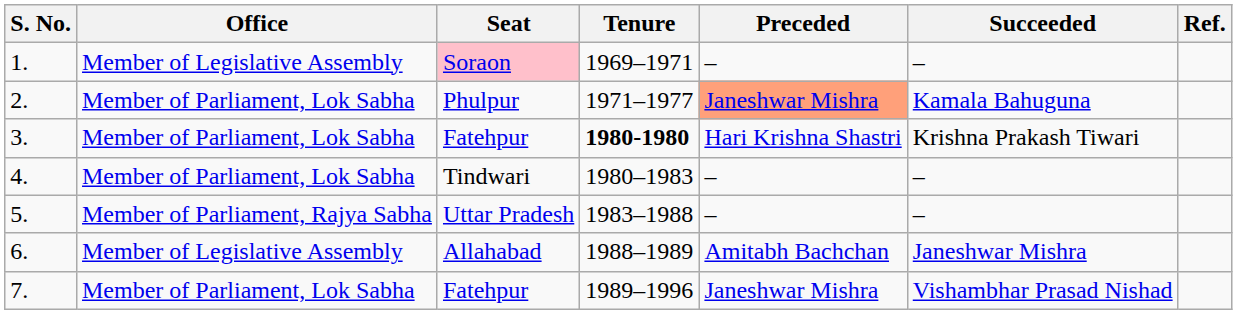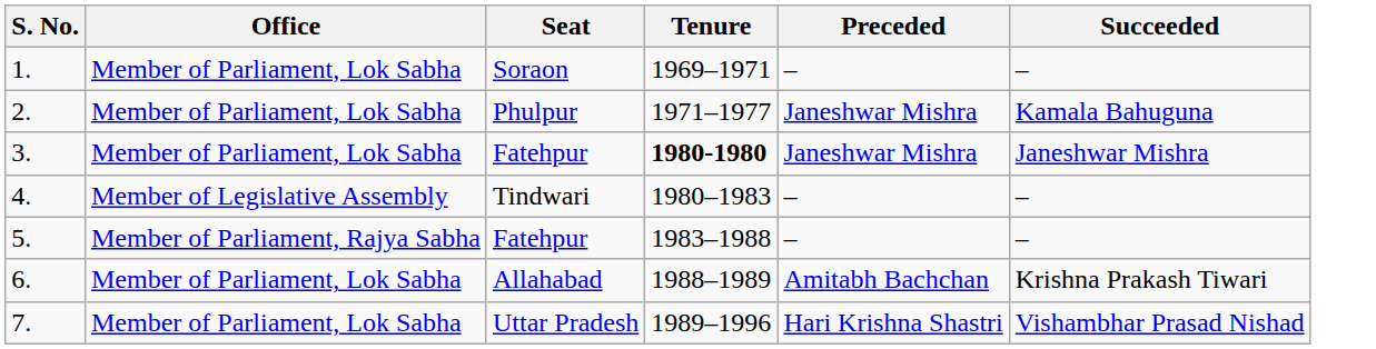- column: Ref.
1. | Office: Member of Legislative Assembly -> Member of Parliament, Lok Sabha
1. | Seat: pink background -> no background
2. | Preceded: lightsalmon background -> no background
3. | Preceded: Hari Krishna Shastri -> Janeshwar Mishra
3. | Succeeded: Krishna Prakash Tiwari -> Janeshwar Mishra
4. | Office: Member of Parliament, Lok Sabha -> Member of Legislative Assembly
5. | Seat: Uttar Pradesh -> Fatehpur
6. | Office: Member of Legislative Assembly -> Member of Parliament, Lok Sabha
6. | Succeeded: Janeshwar Mishra -> Krishna Prakash Tiwari
7. | Seat: Fatehpur -> Uttar Pradesh
7. | Preceded: Janeshwar Mishra -> Hari Krishna Shastri
